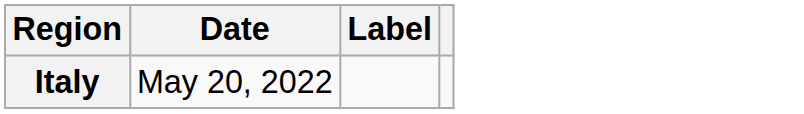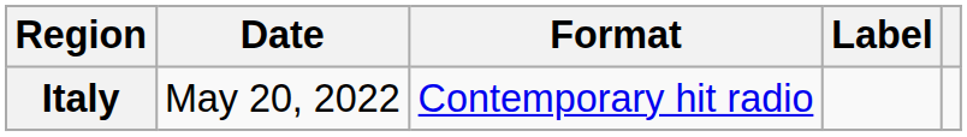+ column: Format | Contemporary hit radio
